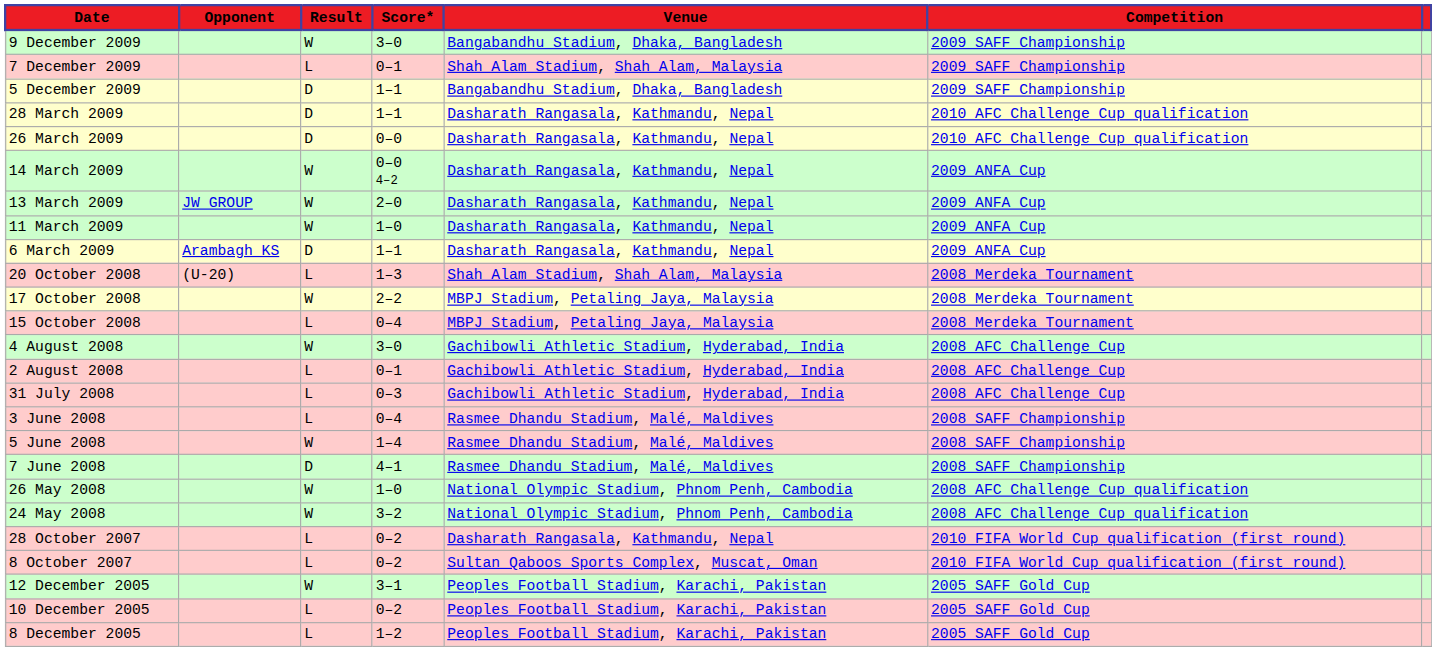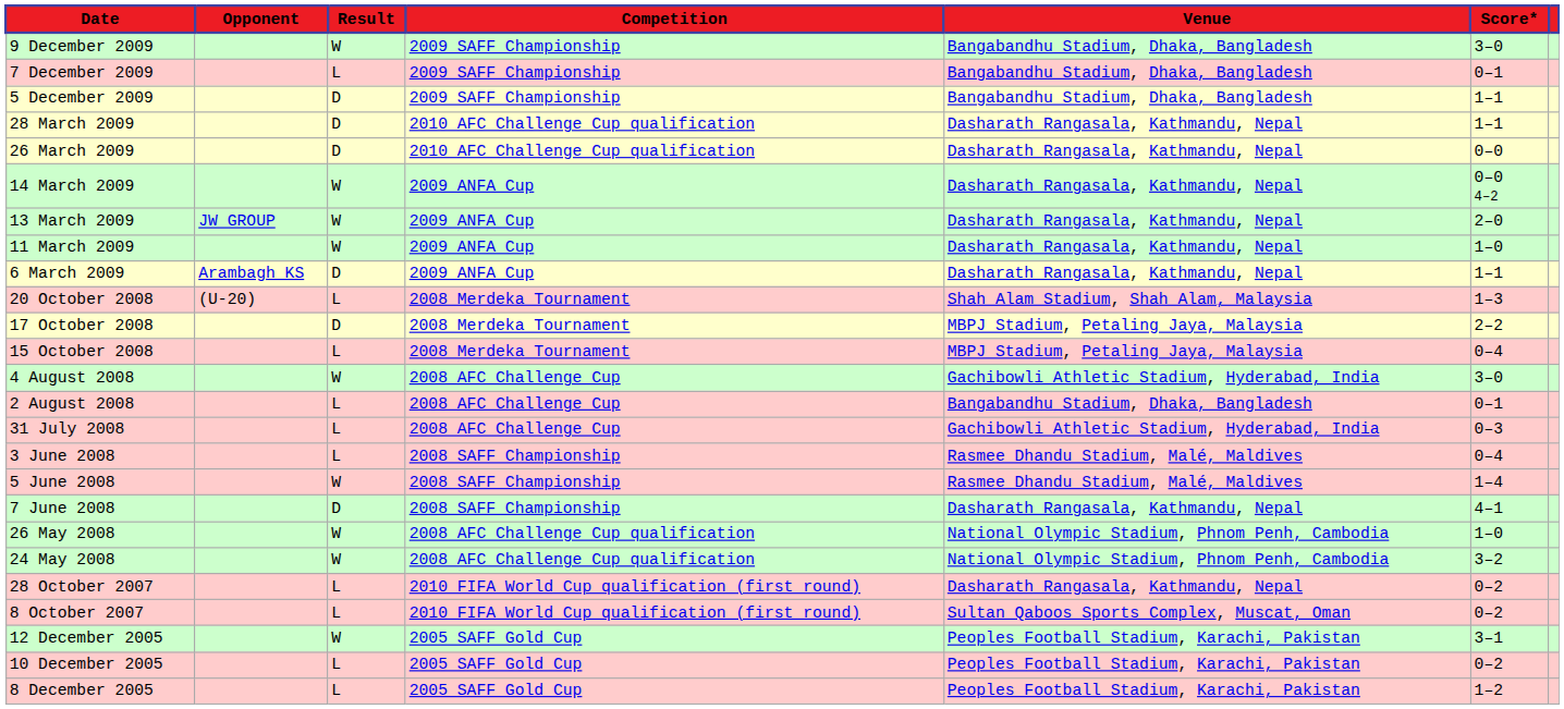columns swapped: Score* <-> Competition
7 December 2009 | Venue: Shah Alam Stadium, Shah Alam, Malaysia -> Bangabandhu Stadium, Dhaka, Bangladesh
17 October 2008 | Result: W -> D
2 August 2008 | Venue: Gachibowli Athletic Stadium, Hyderabad, India -> Bangabandhu Stadium, Dhaka, Bangladesh
7 June 2008 | Venue: Rasmee Dhandu Stadium, Malé, Maldives -> Dasharath Rangasala, Kathmandu, Nepal
